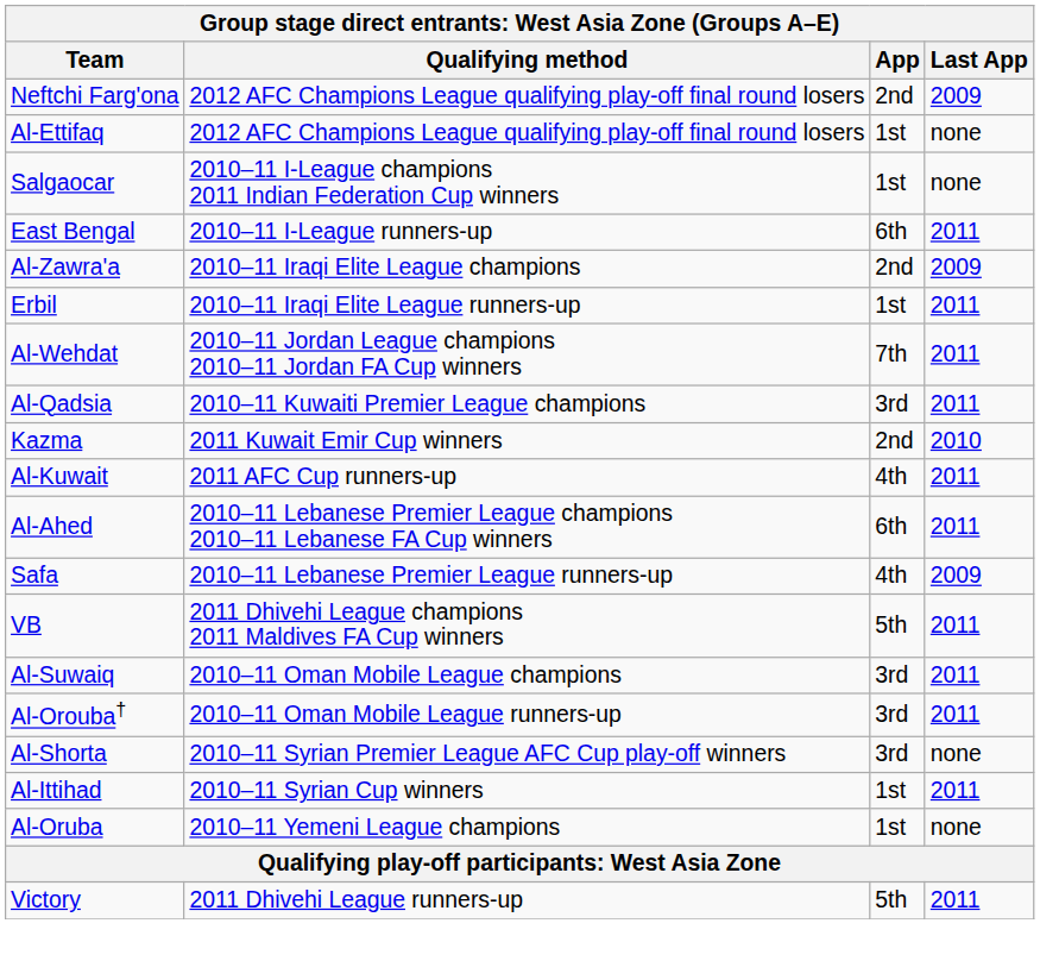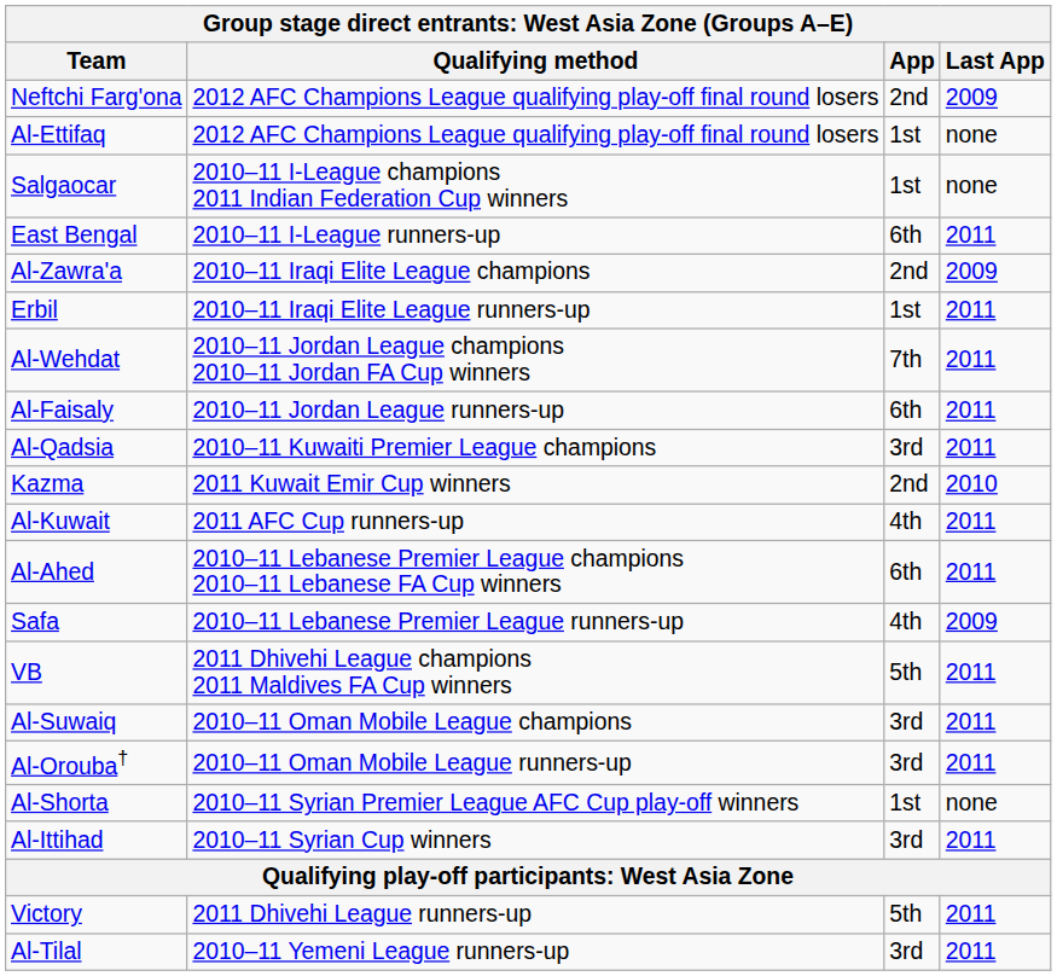+ row: Al-Faisaly | 2010–11 Jordan League runners-up | 6th | 2011
Al-Shorta | App: 3rd -> 1st
Al-Ittihad | App: 1st -> 3rd
- row: Al-Oruba | 2010–11 Yemeni League champions | 1st | none
+ row: Al-Tilal | 2010–11 Yemeni League runners-up | 3rd | 2011
